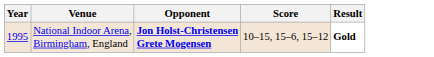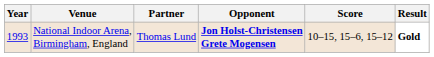+ column: Partner | Thomas Lund
National Indoor Arena, Birmingham, England | Year: 1995 -> 1993
